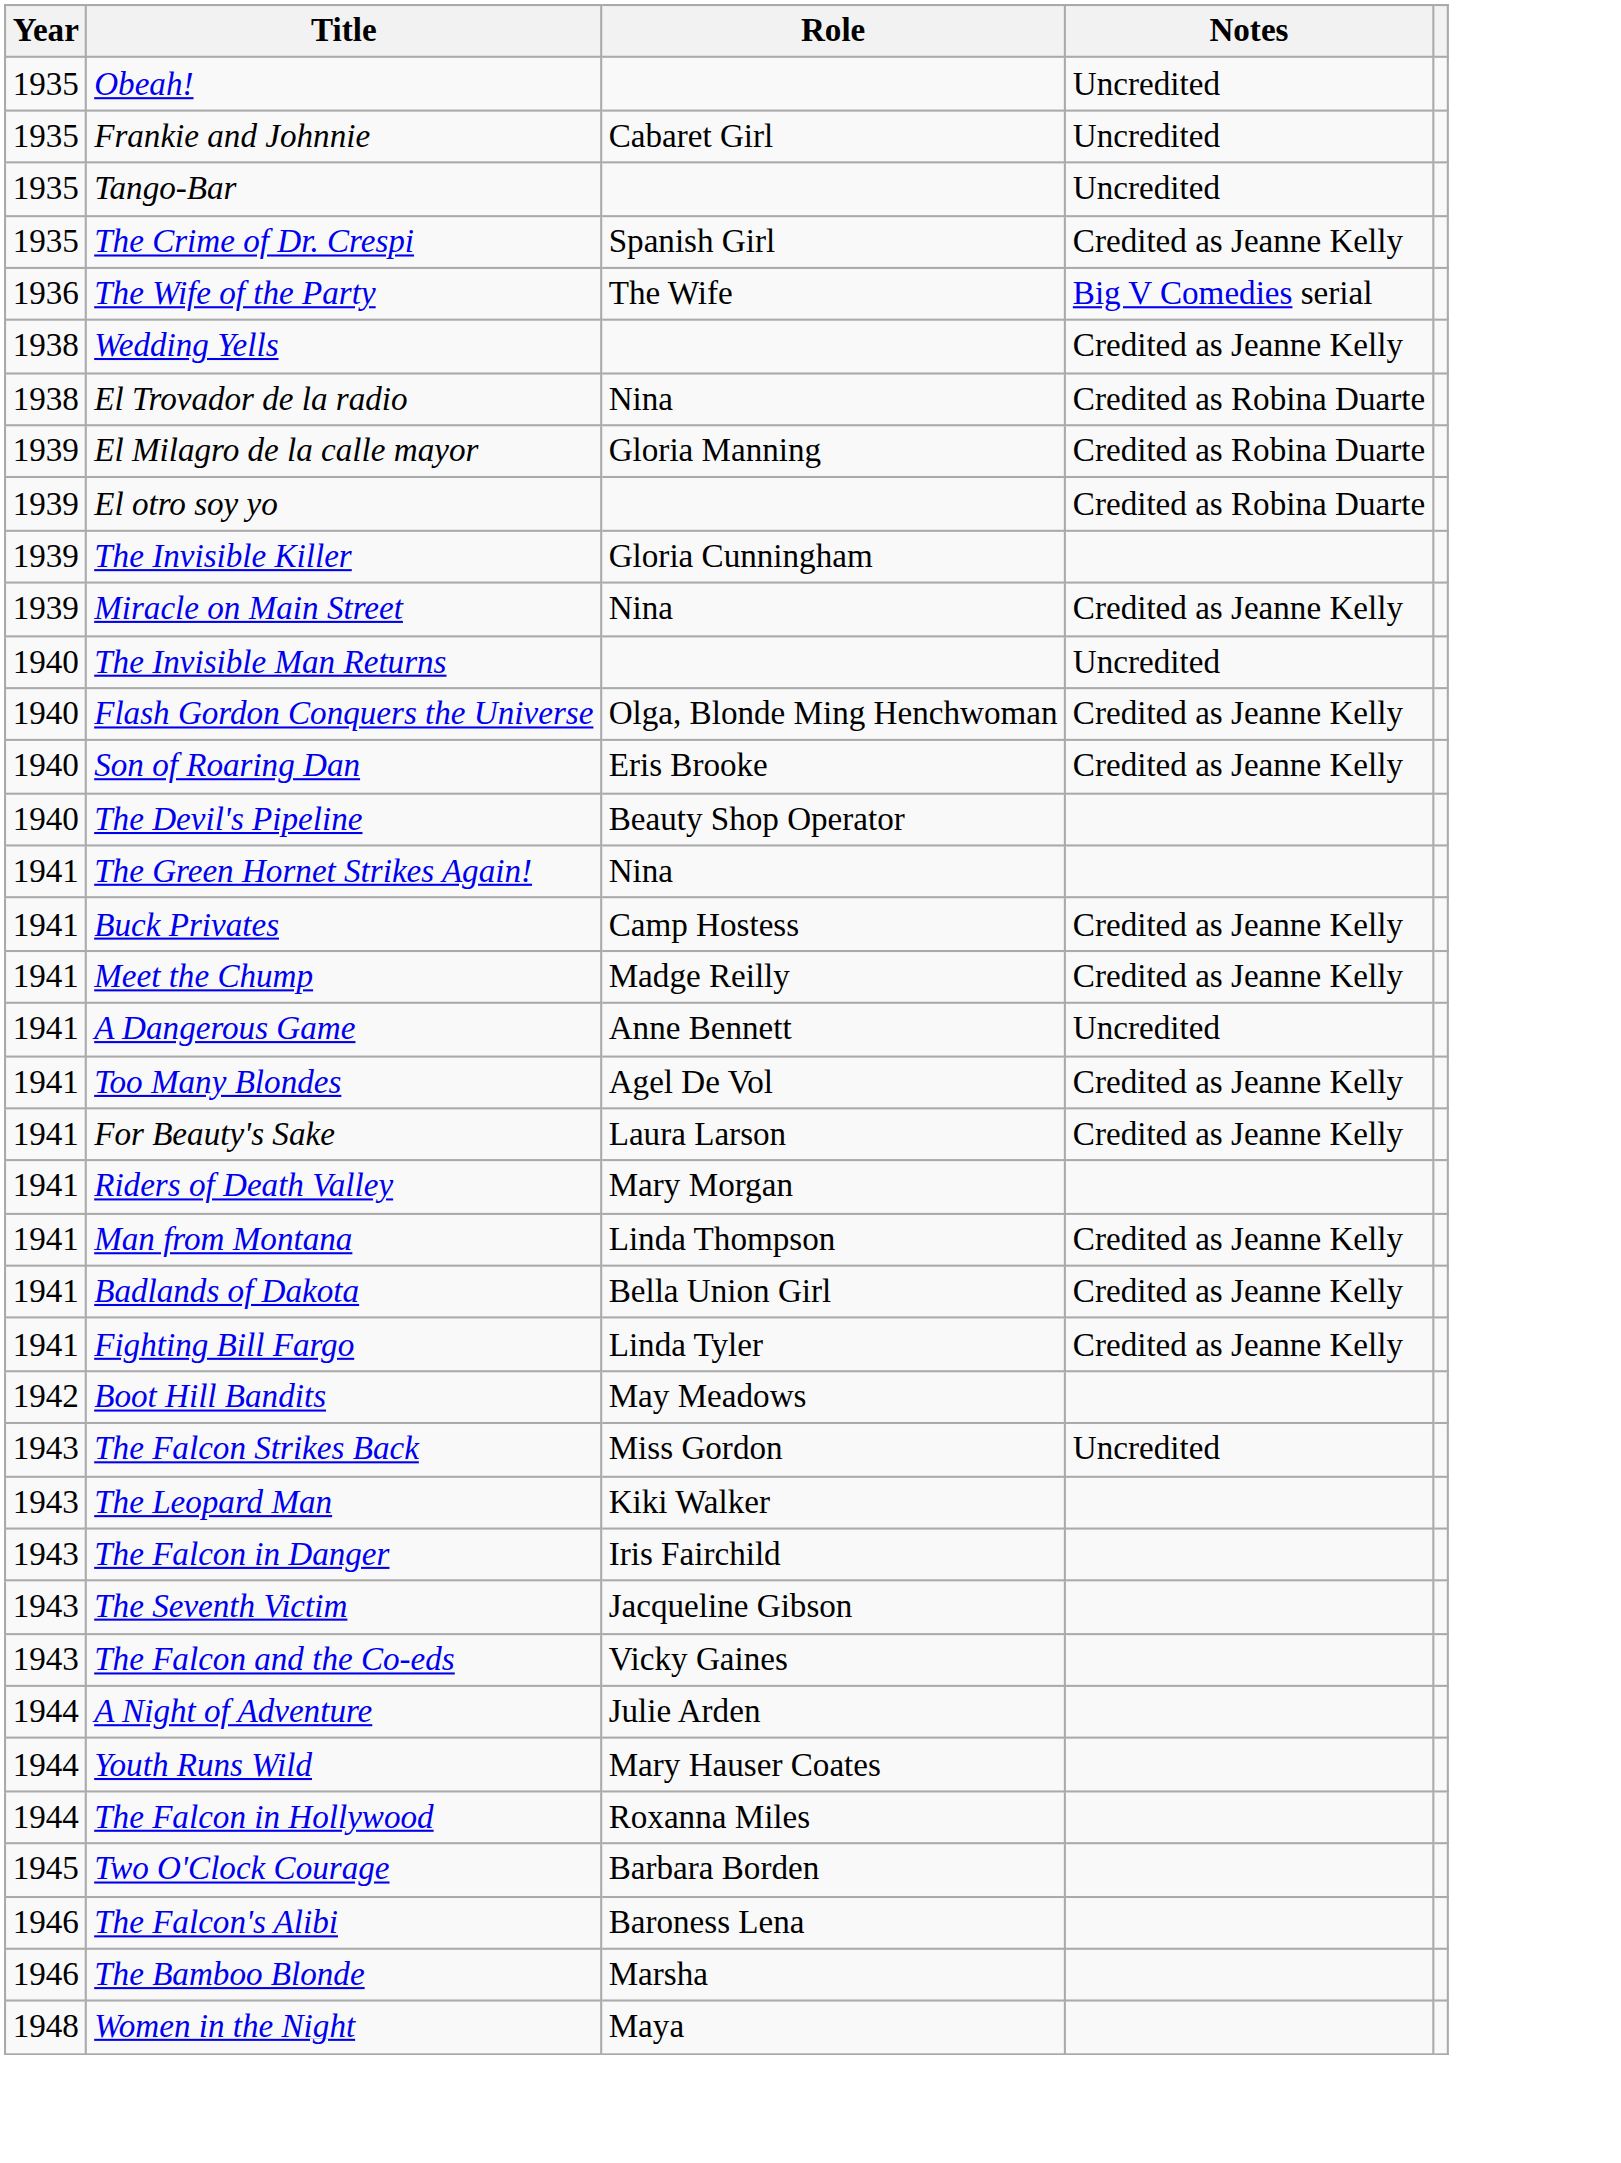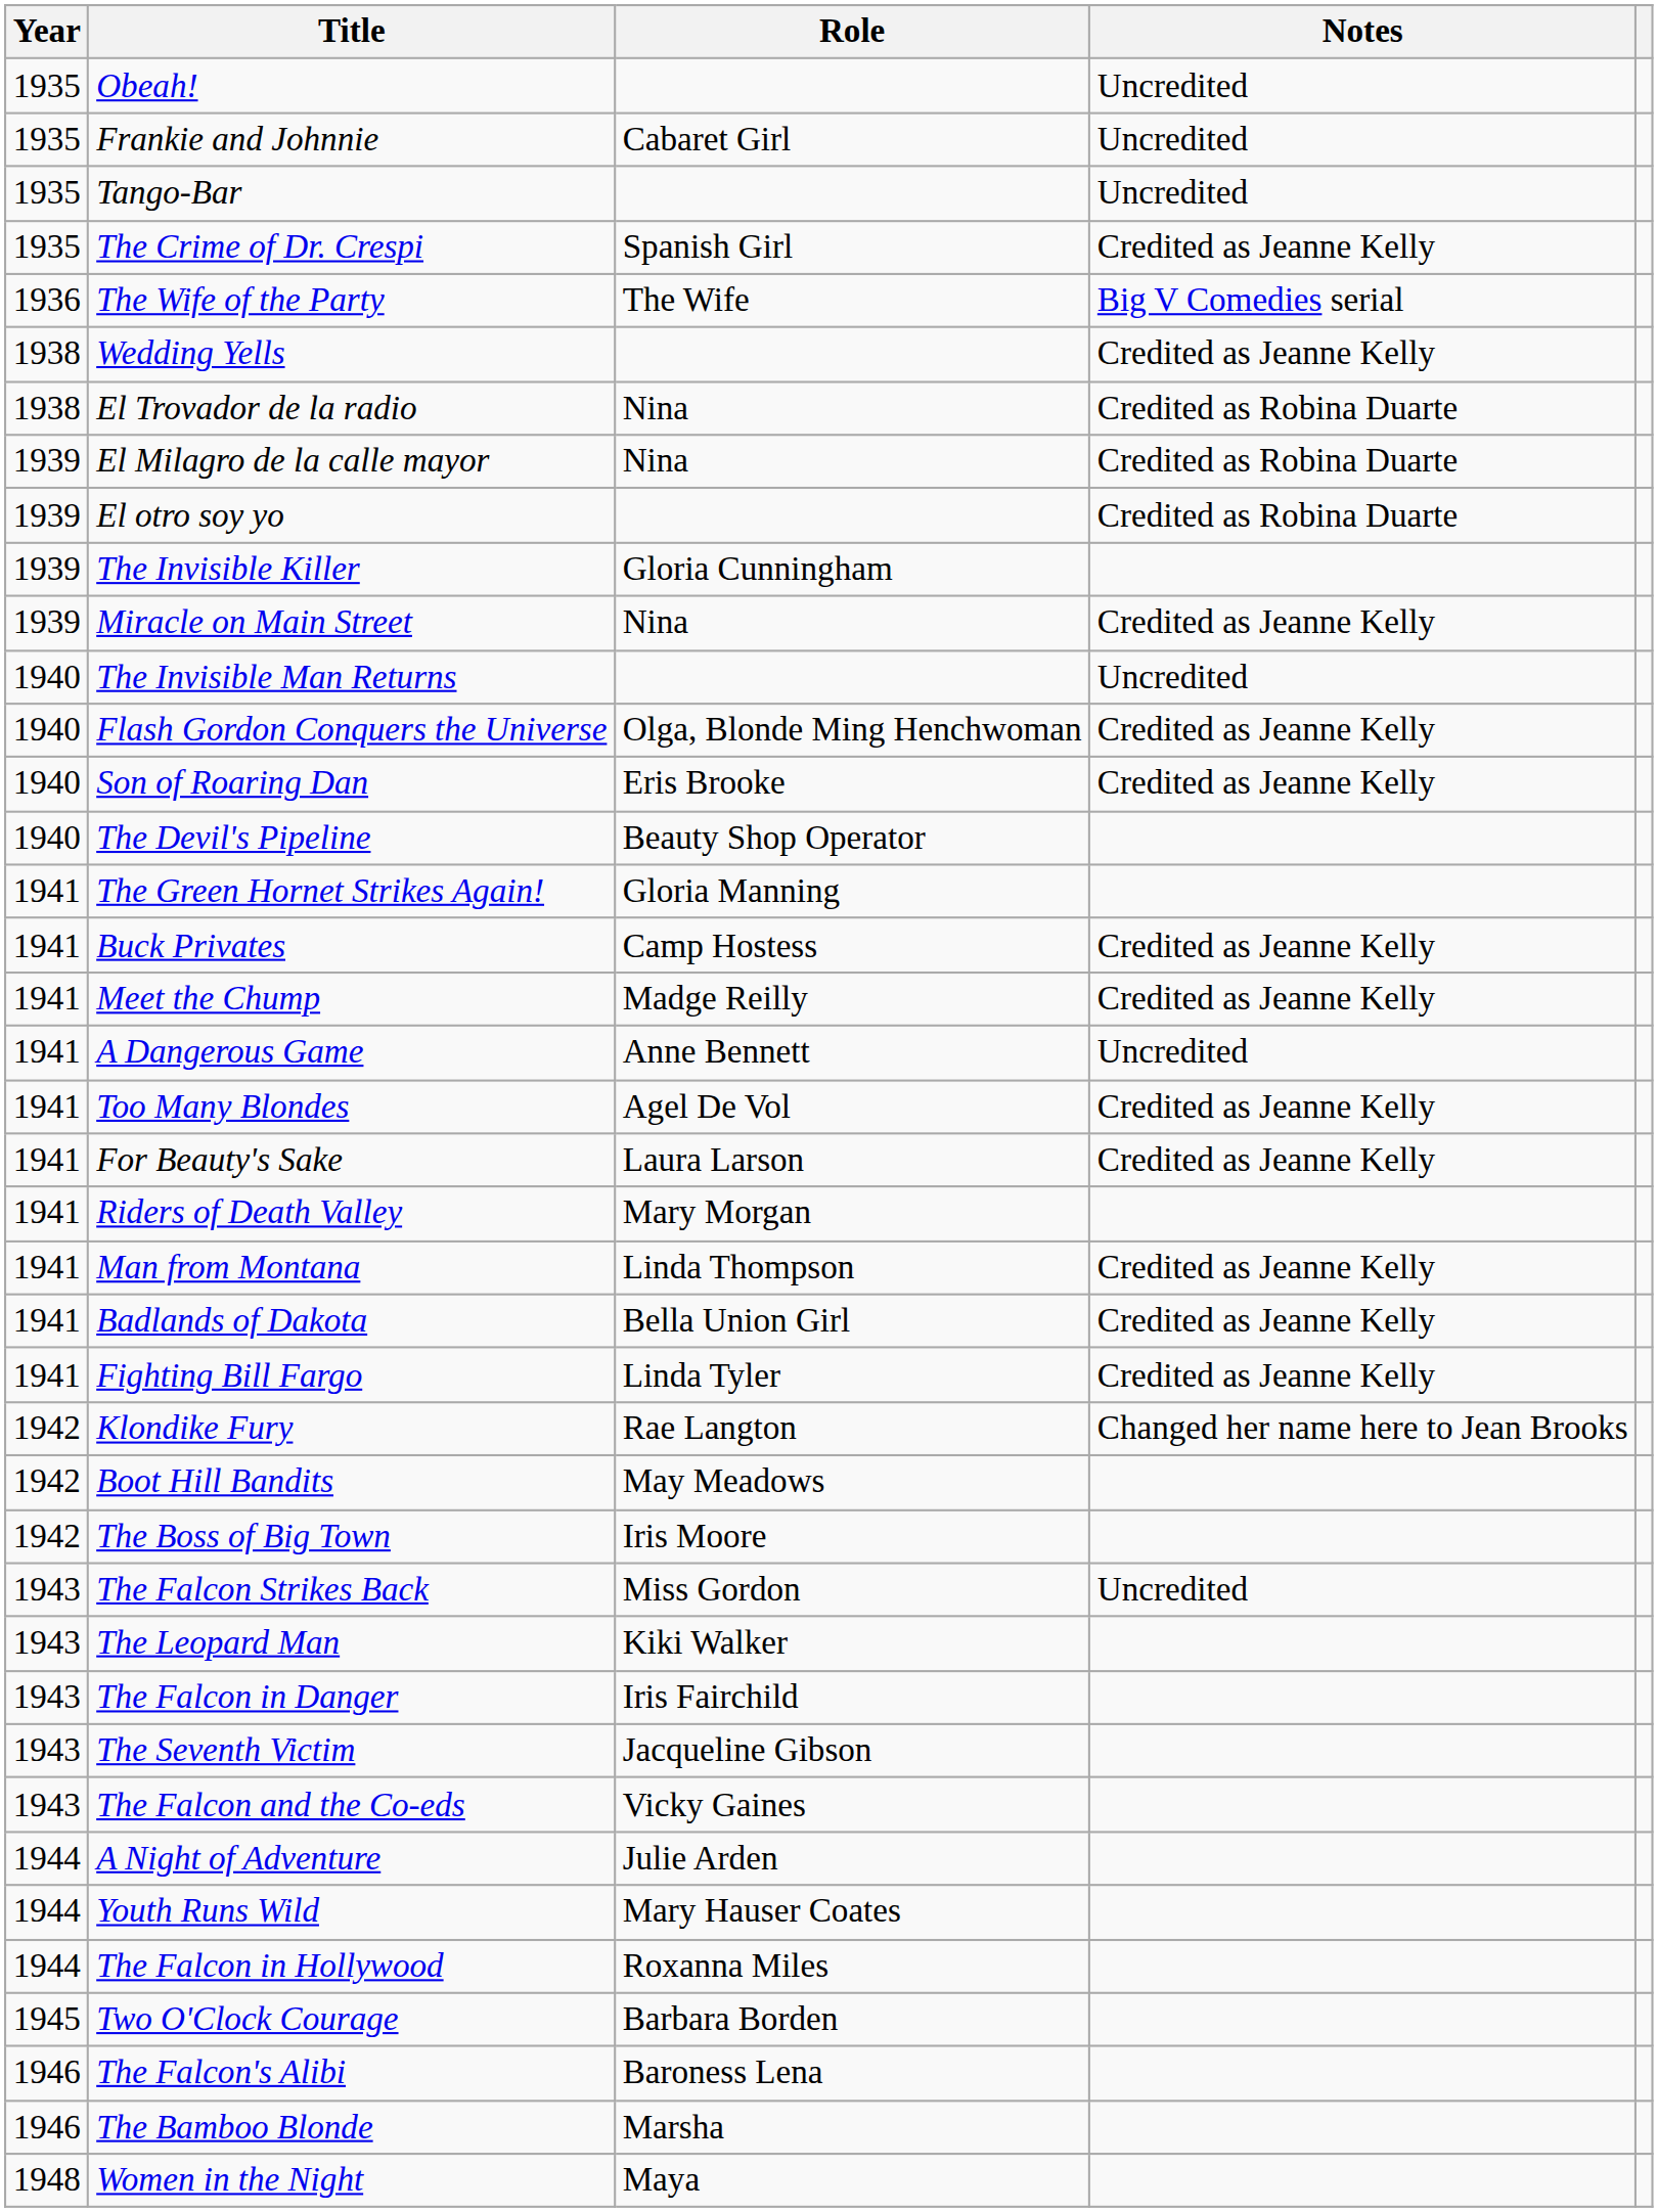El Milagro de la calle mayor | Role: Gloria Manning -> Nina
The Green Hornet Strikes Again! | Role: Nina -> Gloria Manning
+ row: 1942 | Klondike Fury | Rae Langton | Changed her name here to Jean Brooks
+ row: 1942 | The Boss of Big Town | Iris Moore
